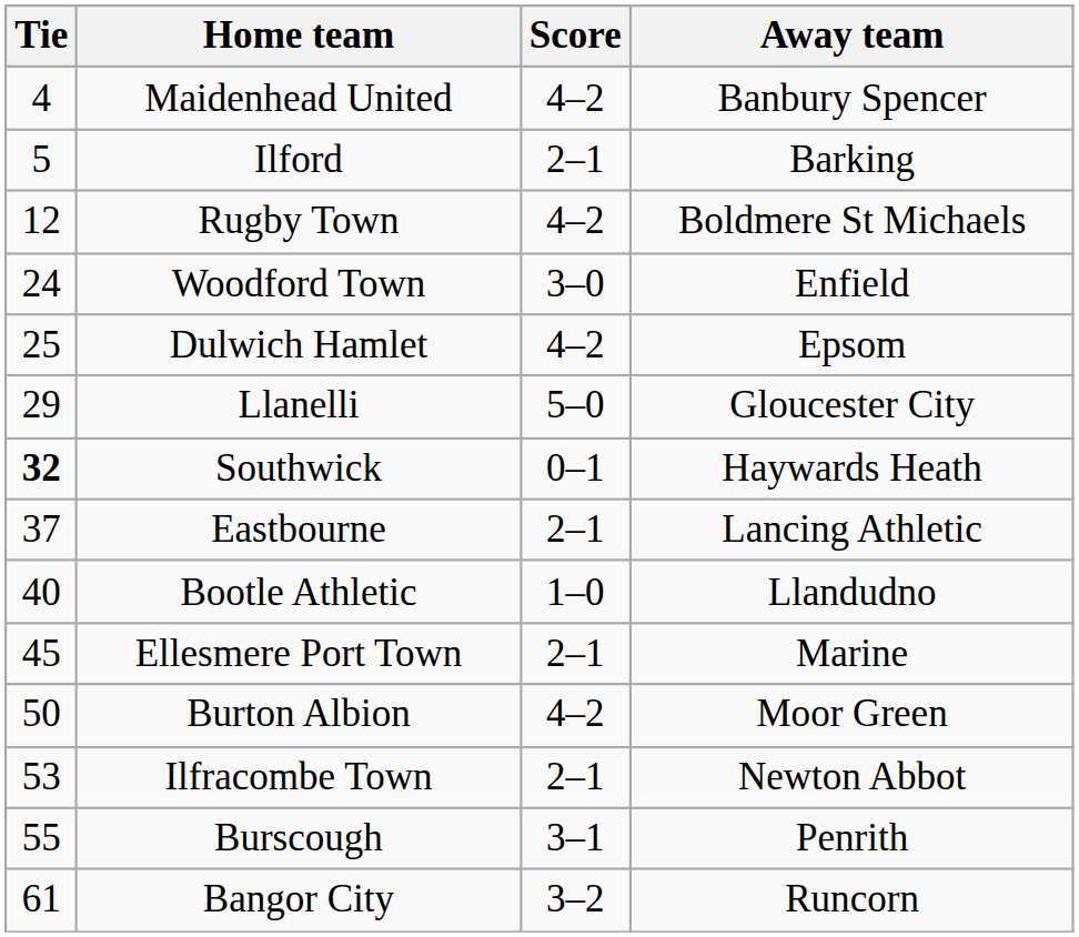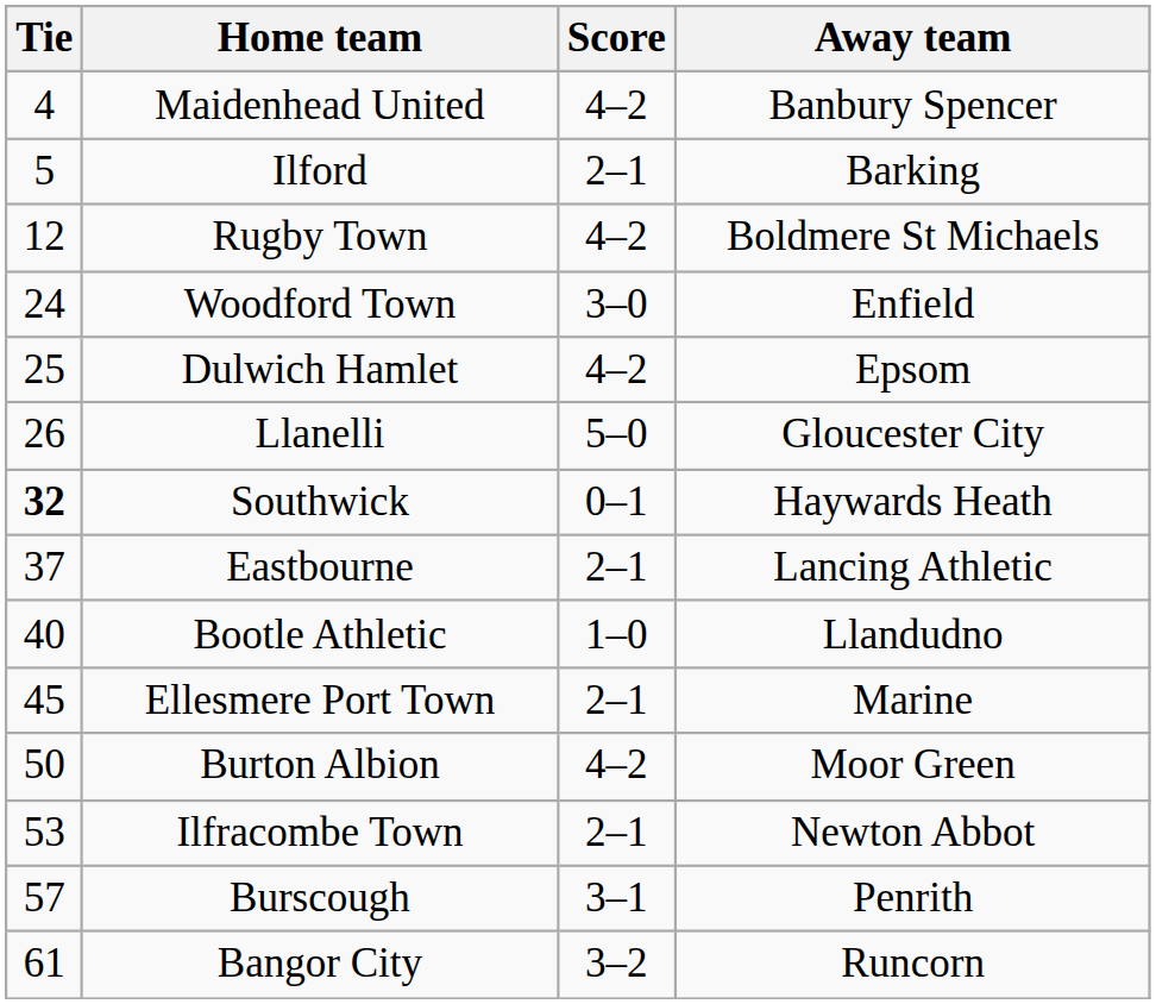Llanelli | Tie: 29 -> 26
Burscough | Tie: 55 -> 57
